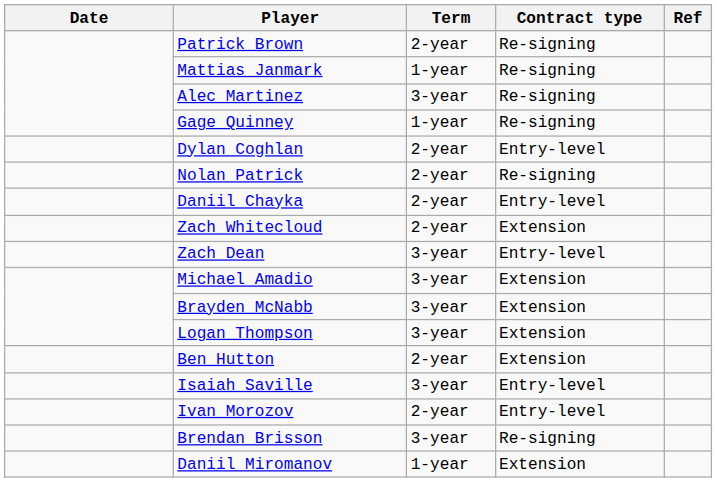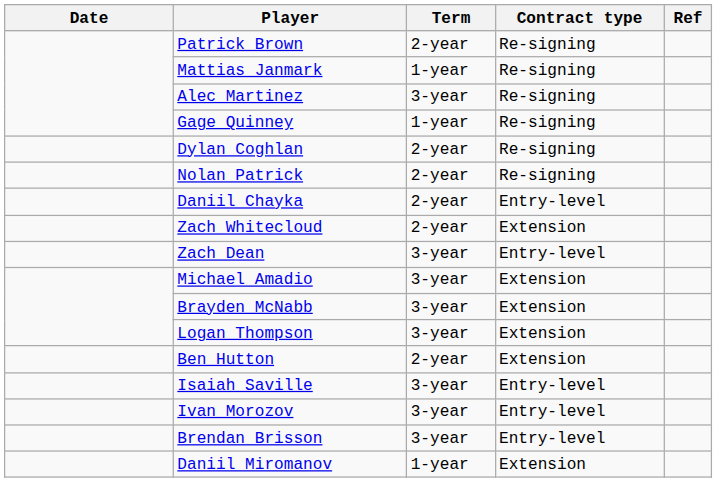Dylan Coghlan | Contract type: Entry-level -> Re-signing
Ivan Morozov | Term: 2-year -> 3-year
Brendan Brisson | Contract type: Re-signing -> Entry-level
